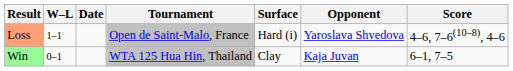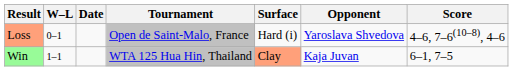Loss | W–L: 1–1 -> 0–1
Win | W–L: 0–1 -> 1–1
Win | Surface: no background -> lightsalmon background
